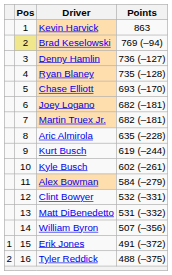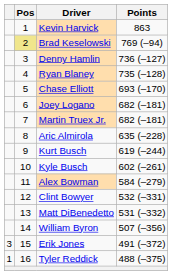Erik Jones | column 1: 1 -> 3
Tyler Reddick | column 1: 2 -> 1
